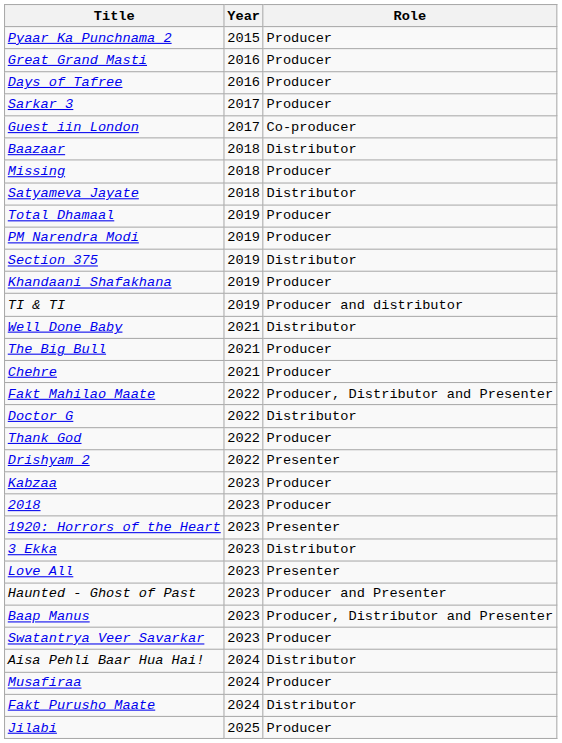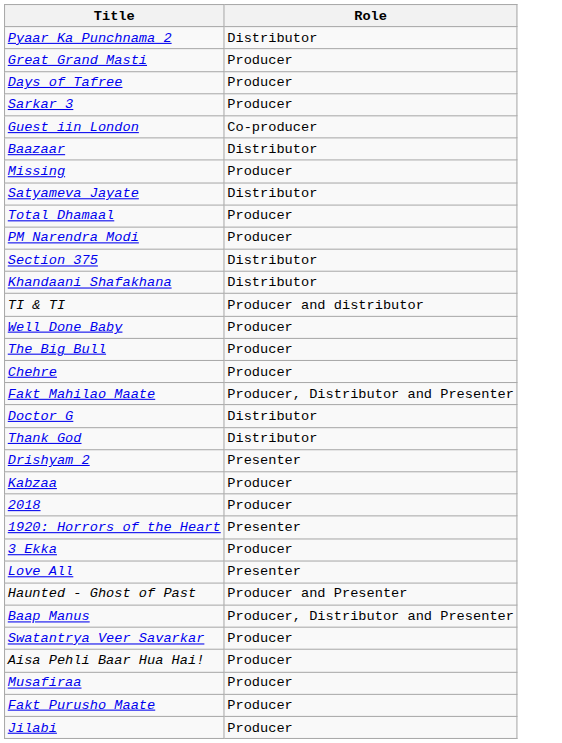- column: Year | 2015 | 2016 | 2016 | 2017 | 2017 | 2018 | 2018 | 2018 | 2019 | 2019 | 2019 | 2019 | 2019 | 2021 | 2021 | 2021 | 2022 | 2022 | 2022 | 2022 | 2023 | 2023 | 2023 | 2023 | 2023 | 2023 | 2023 | 2023 | 2024 | 2024 | 2024 | 2025
Pyaar Ka Punchnama 2 | Role: Producer -> Distributor
Khandaani Shafakhana | Role: Producer -> Distributor
Well Done Baby | Role: Distributor -> Producer
Thank God | Role: Producer -> Distributor
3 Ekka | Role: Distributor -> Producer
Aisa Pehli Baar Hua Hai! | Role: Distributor -> Producer
Fakt Purusho Maate | Role: Distributor -> Producer
